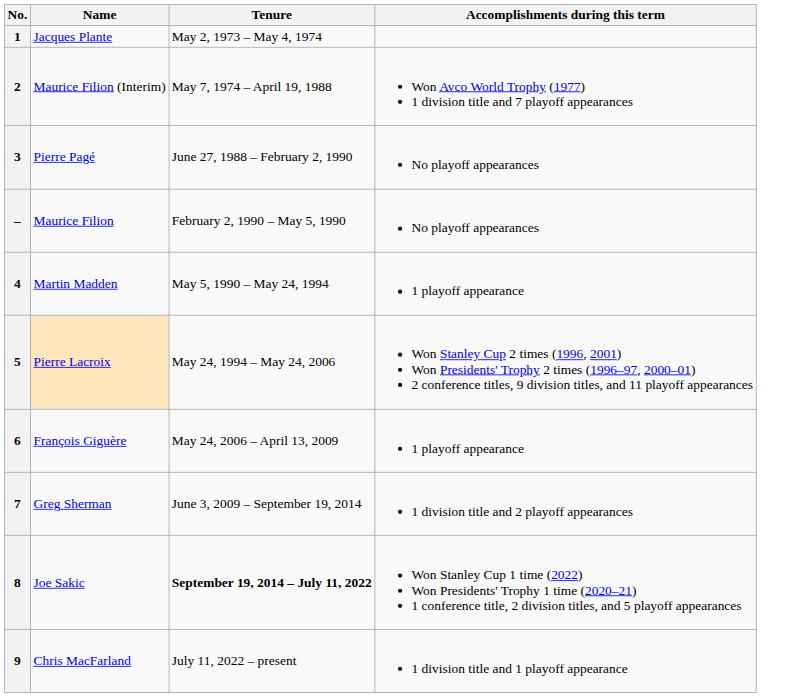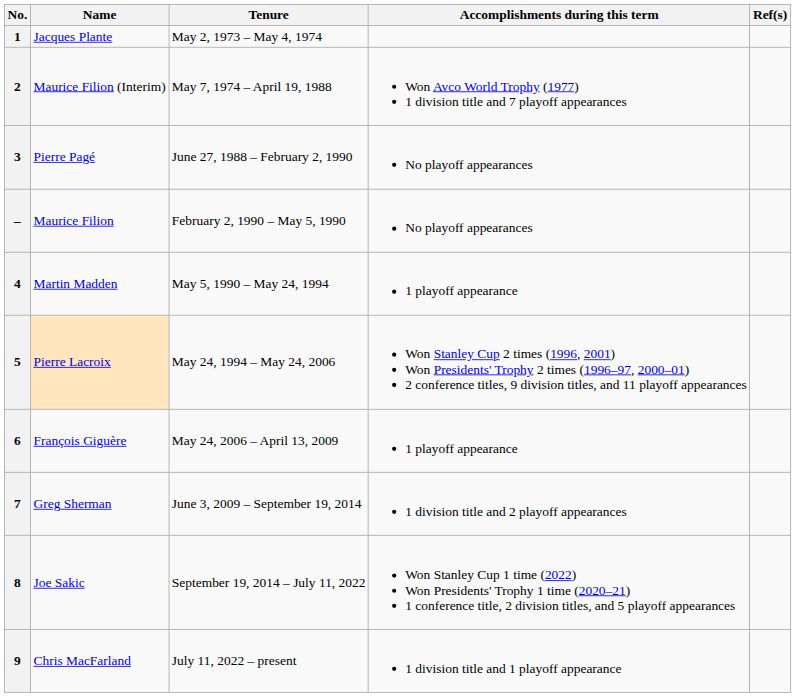+ column: Ref(s)
8 | Tenure: bold -> normal
